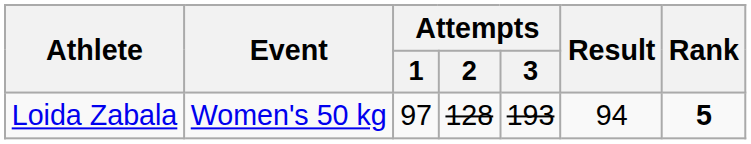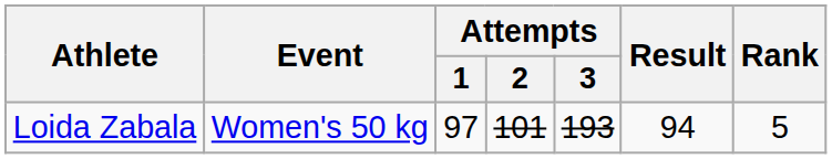Loida Zabala | Attempts / 2: 128 -> 101
Loida Zabala | Rank: bold -> normal
